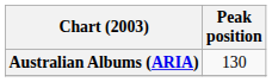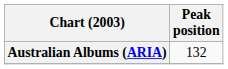Australian Albums (ARIA) | Peak position: 130 -> 132
